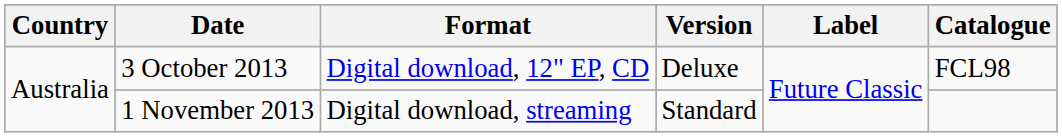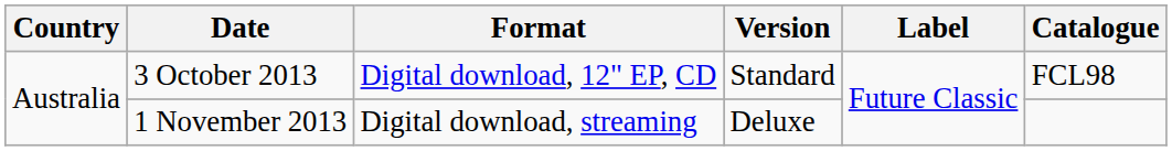3 October 2013 | Version: Deluxe -> Standard
1 November 2013 | Version: Standard -> Deluxe
